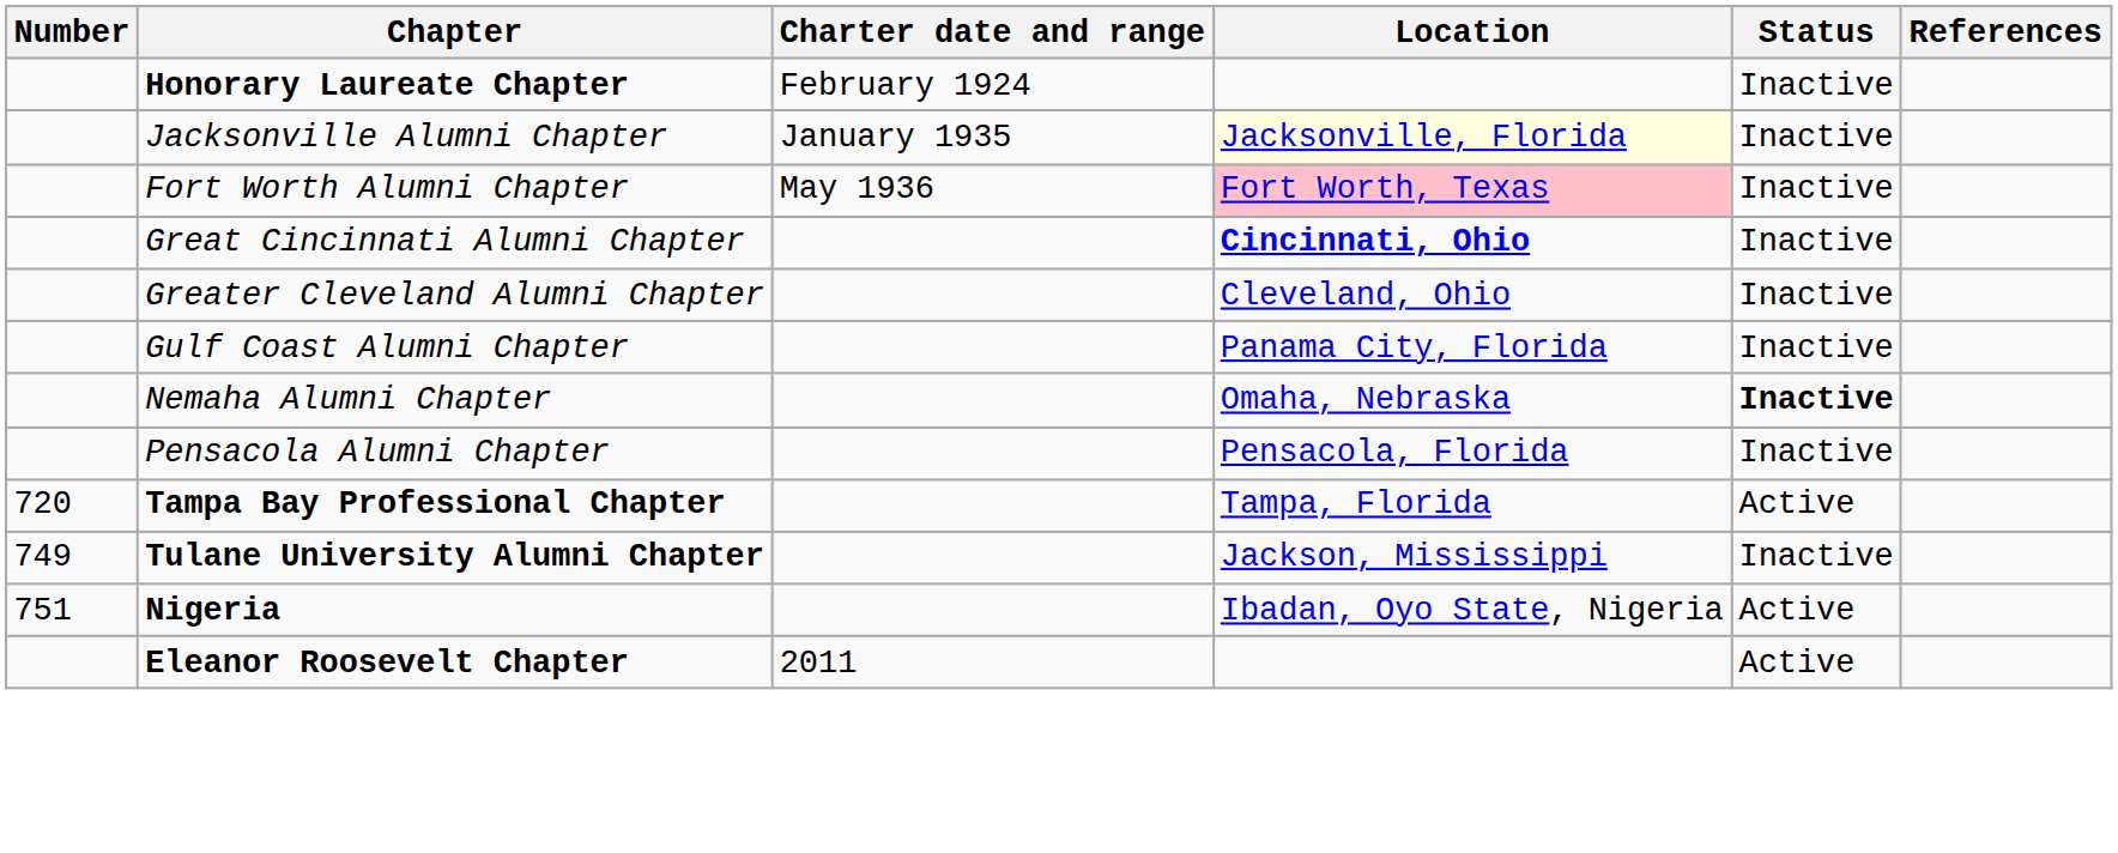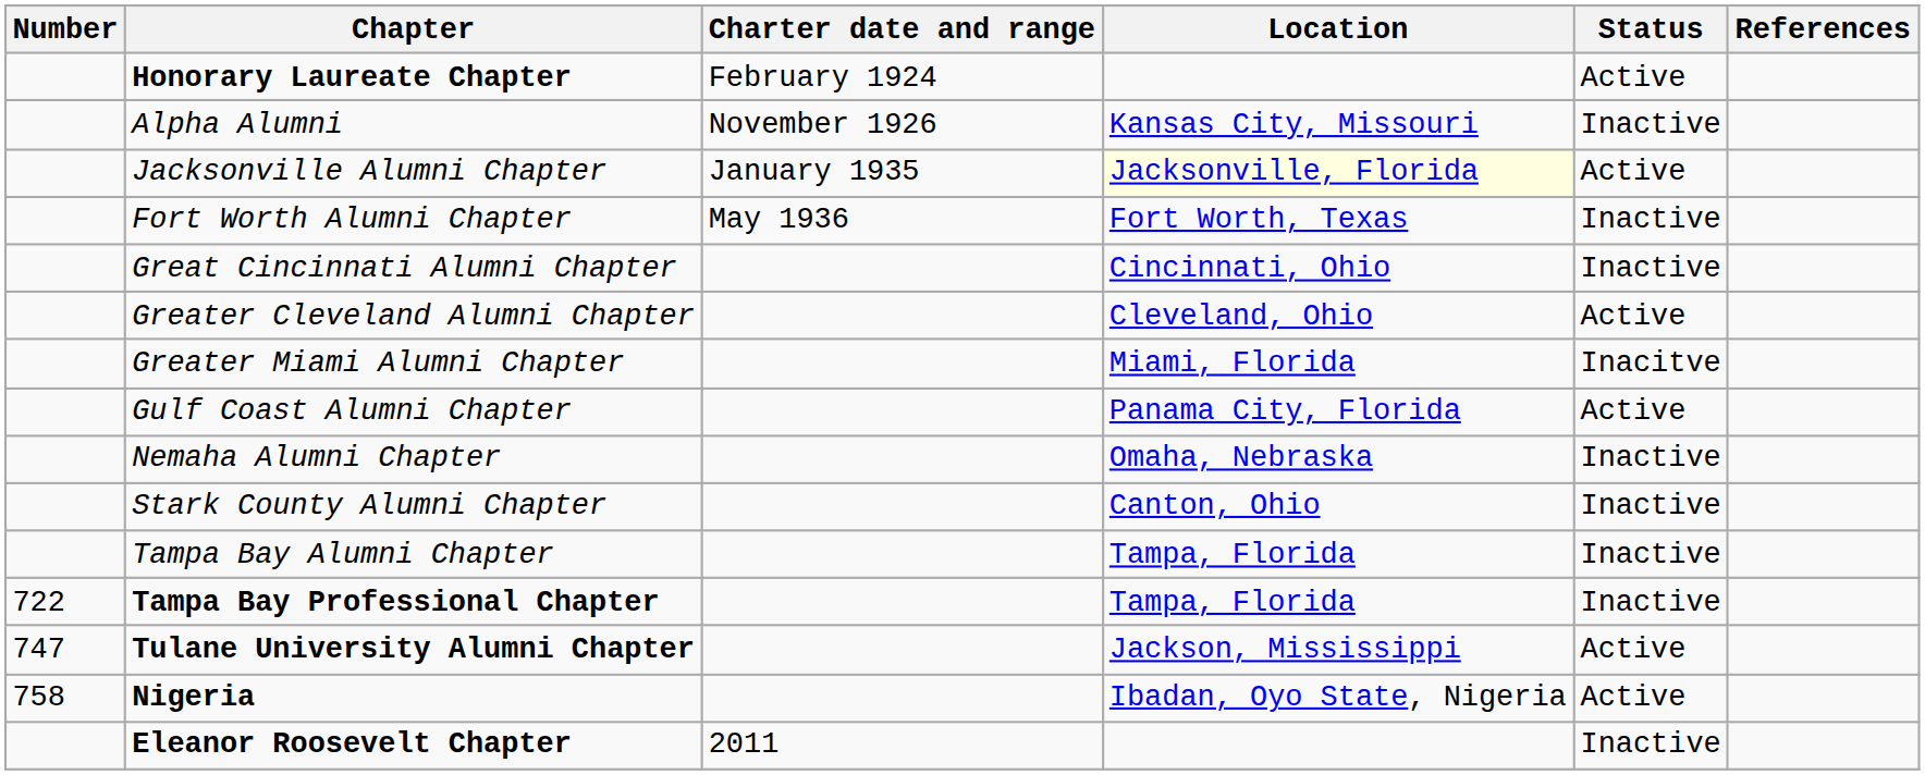Honorary Laureate Chapter | Status: Inactive -> Active
+ row: Alpha Alumni | November 1926 | Kansas City, Missouri | Inactive
Jacksonville Alumni Chapter | Status: Inactive -> Active
Fort Worth Alumni Chapter | Location: pink background -> no background
Great Cincinnati Alumni Chapter | Location: bold -> normal
Greater Cleveland Alumni Chapter | Status: Inactive -> Active
+ row: Greater Miami Alumni Chapter | Miami, Florida | Inacitve
Gulf Coast Alumni Chapter | Status: Inactive -> Active
Nemaha Alumni Chapter | Status: bold -> normal
- row: Pensacola Alumni Chapter | Pensacola, Florida | Inactive
+ row: Stark County Alumni Chapter | Canton, Ohio | Inactive
+ row: Tampa Bay Alumni Chapter | Tampa, Florida | Inactive
Tampa Bay Professional Chapter | Number: 720 -> 722
Tampa Bay Professional Chapter | Status: Active -> Inactive
Tulane University Alumni Chapter | Number: 749 -> 747
Tulane University Alumni Chapter | Status: Inactive -> Active
Nigeria | Number: 751 -> 758
Eleanor Roosevelt Chapter | Status: Active -> Inactive
